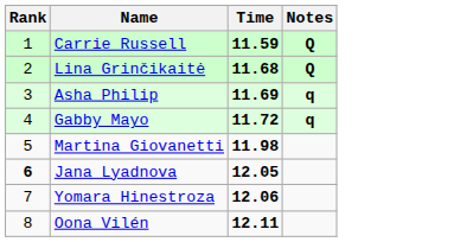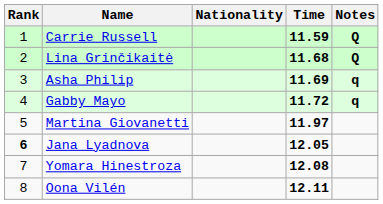+ column: Nationality
Martina Giovanetti | Time: 11.98 -> 11.97
Yomara Hinestroza | Time: 12.06 -> 12.08
